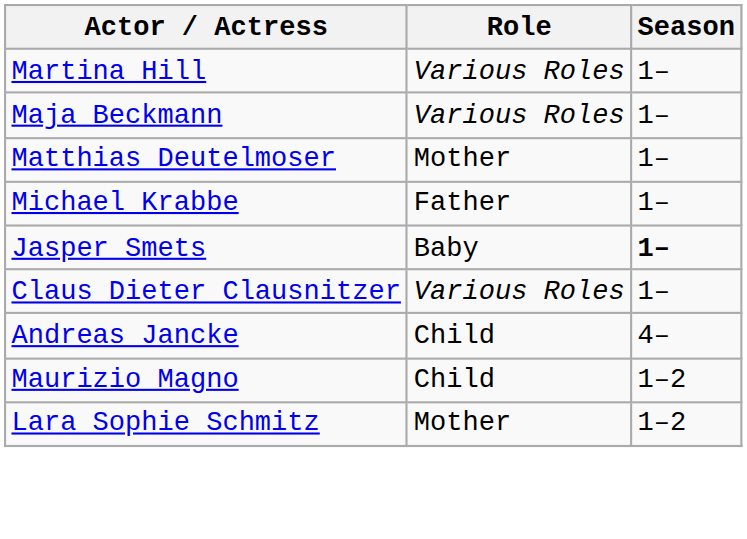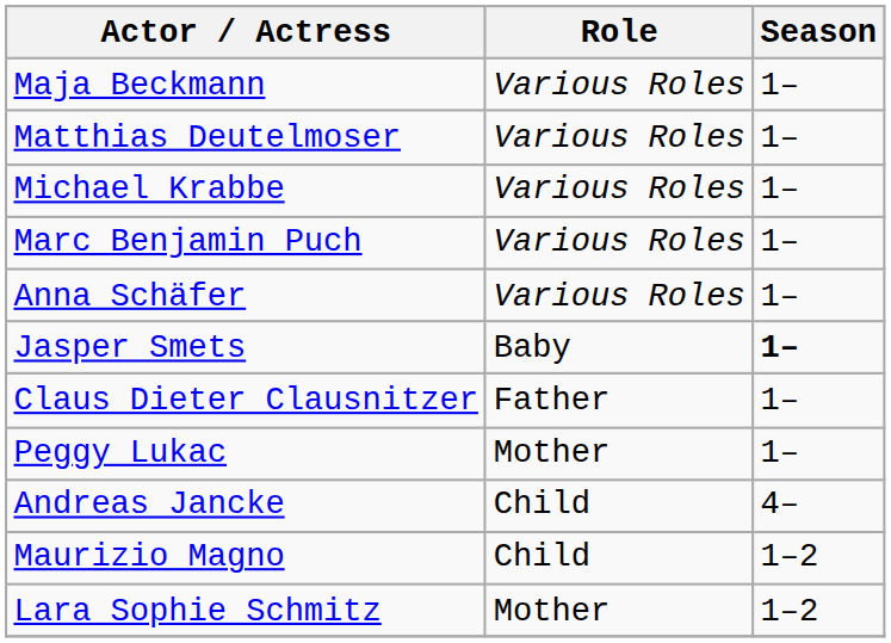- row: Martina Hill | Various Roles | 1–
Matthias Deutelmoser | Role: Mother -> Various Roles
Michael Krabbe | Role: Father -> Various Roles
+ row: Marc Benjamin Puch | Various Roles | 1–
+ row: Anna Schäfer | Various Roles | 1–
Claus Dieter Clausnitzer | Role: Various Roles -> Father
+ row: Peggy Lukac | Mother | 1–
